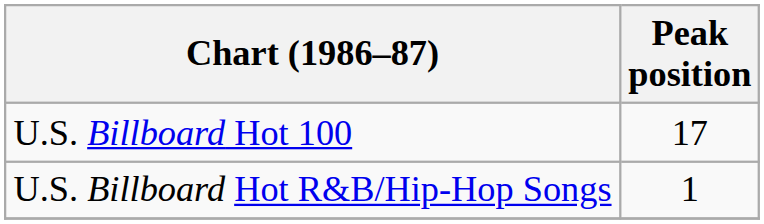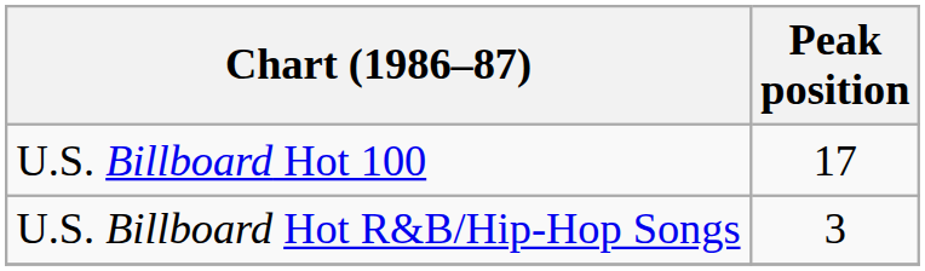U.S. Billboard Hot R&B/Hip-Hop Songs | Peak position: 1 -> 3
